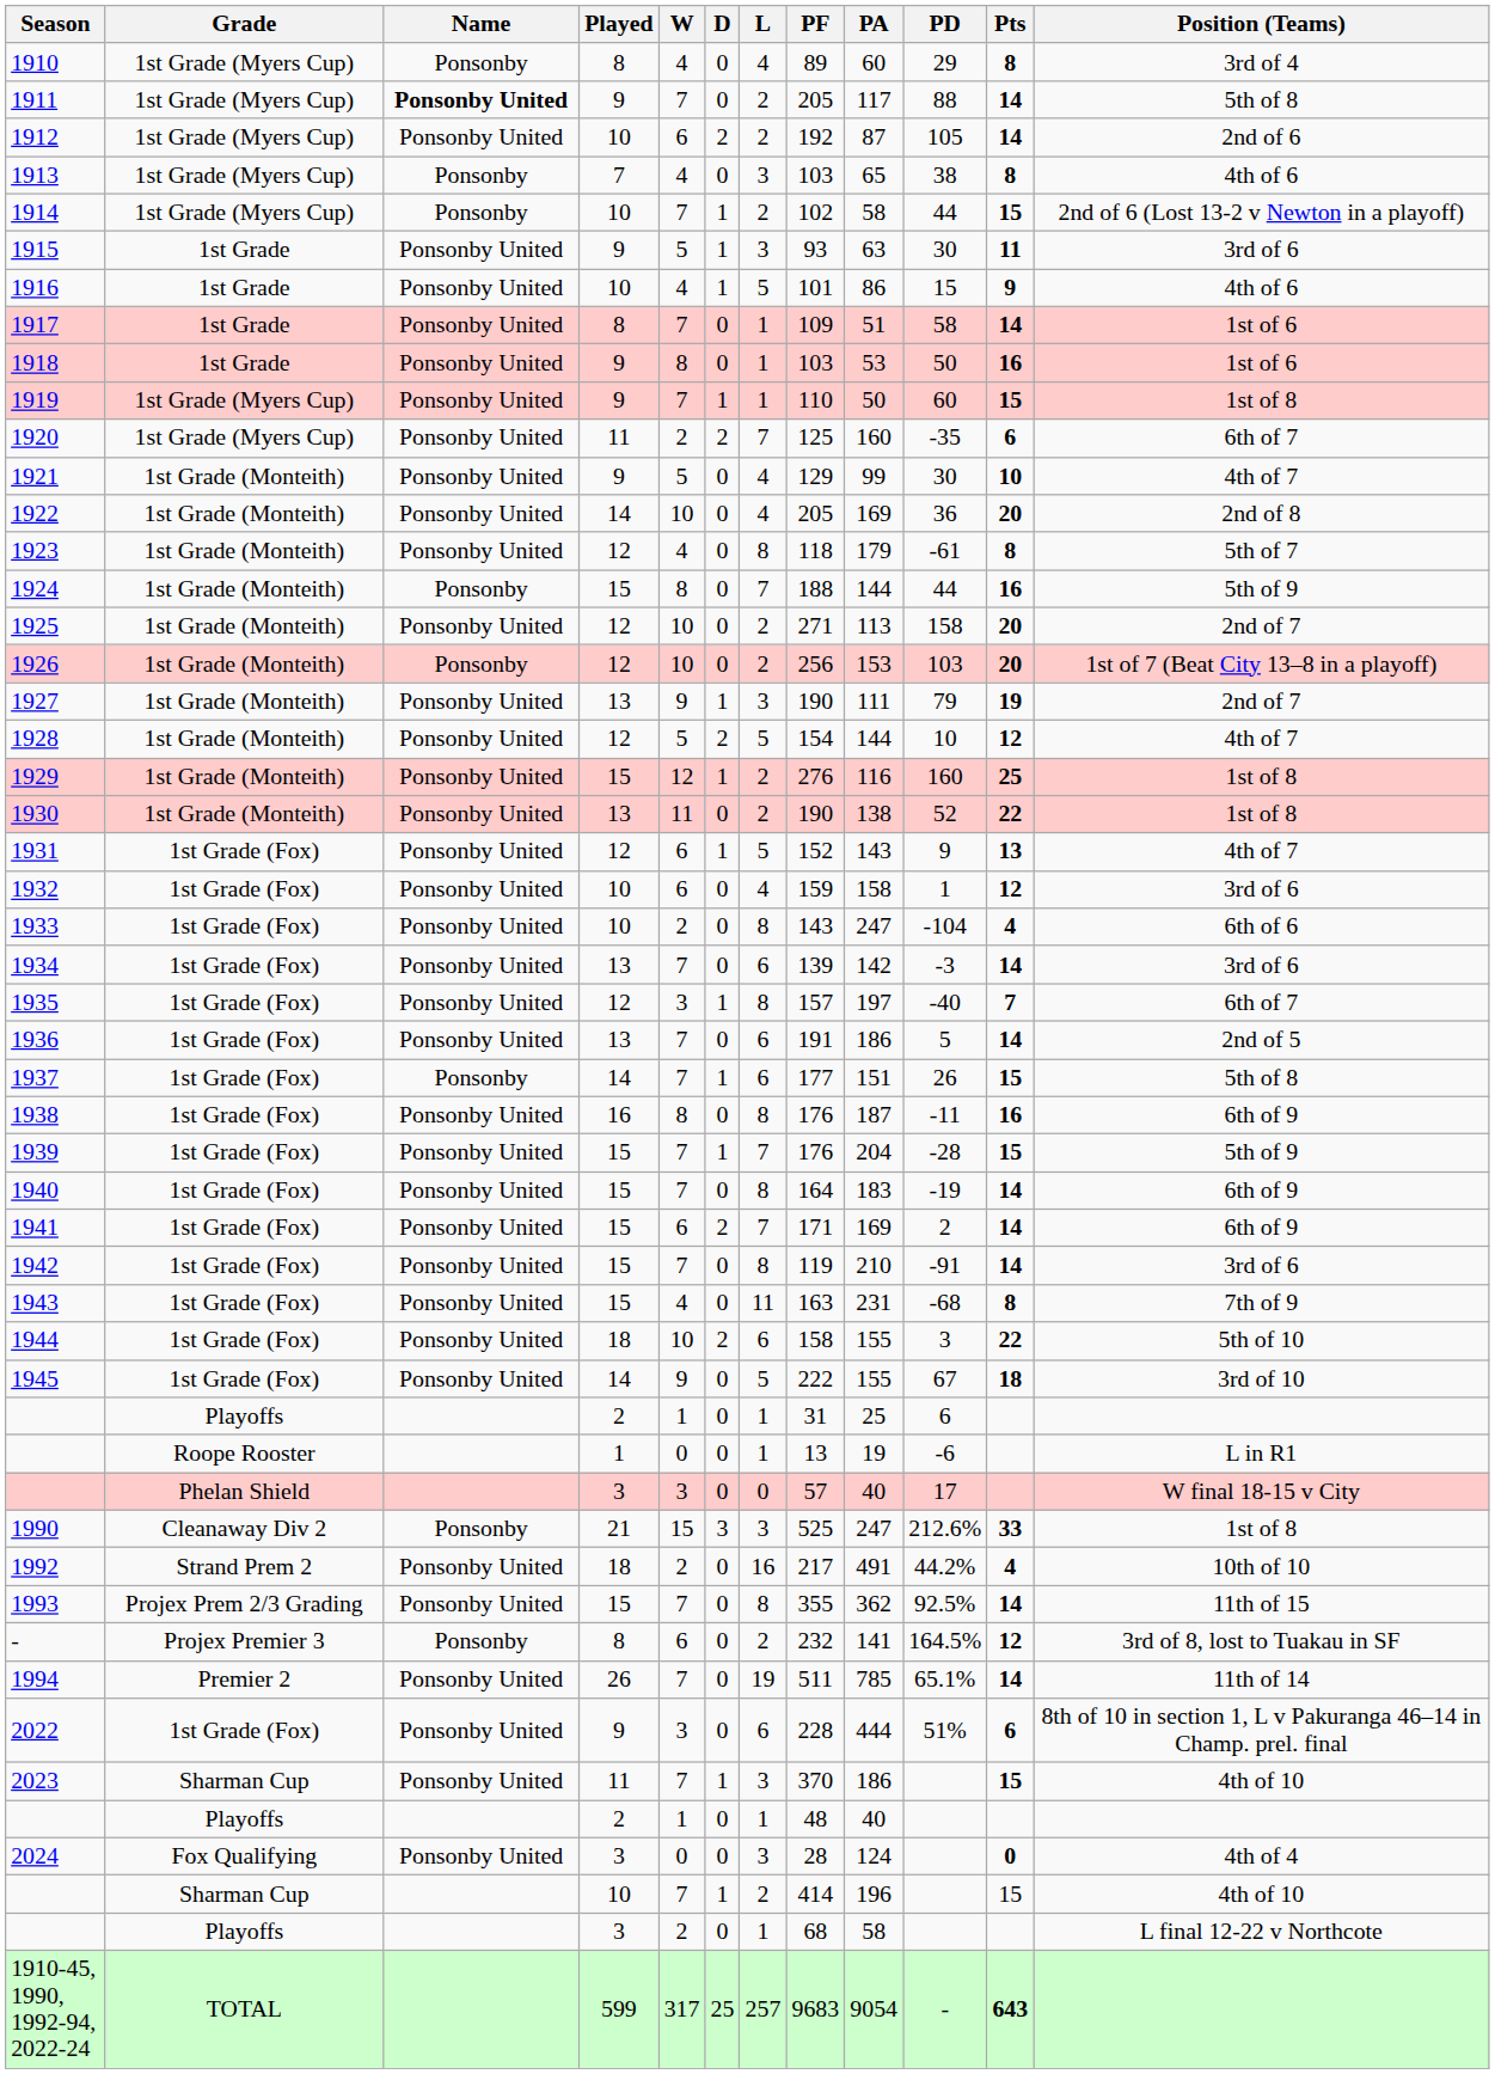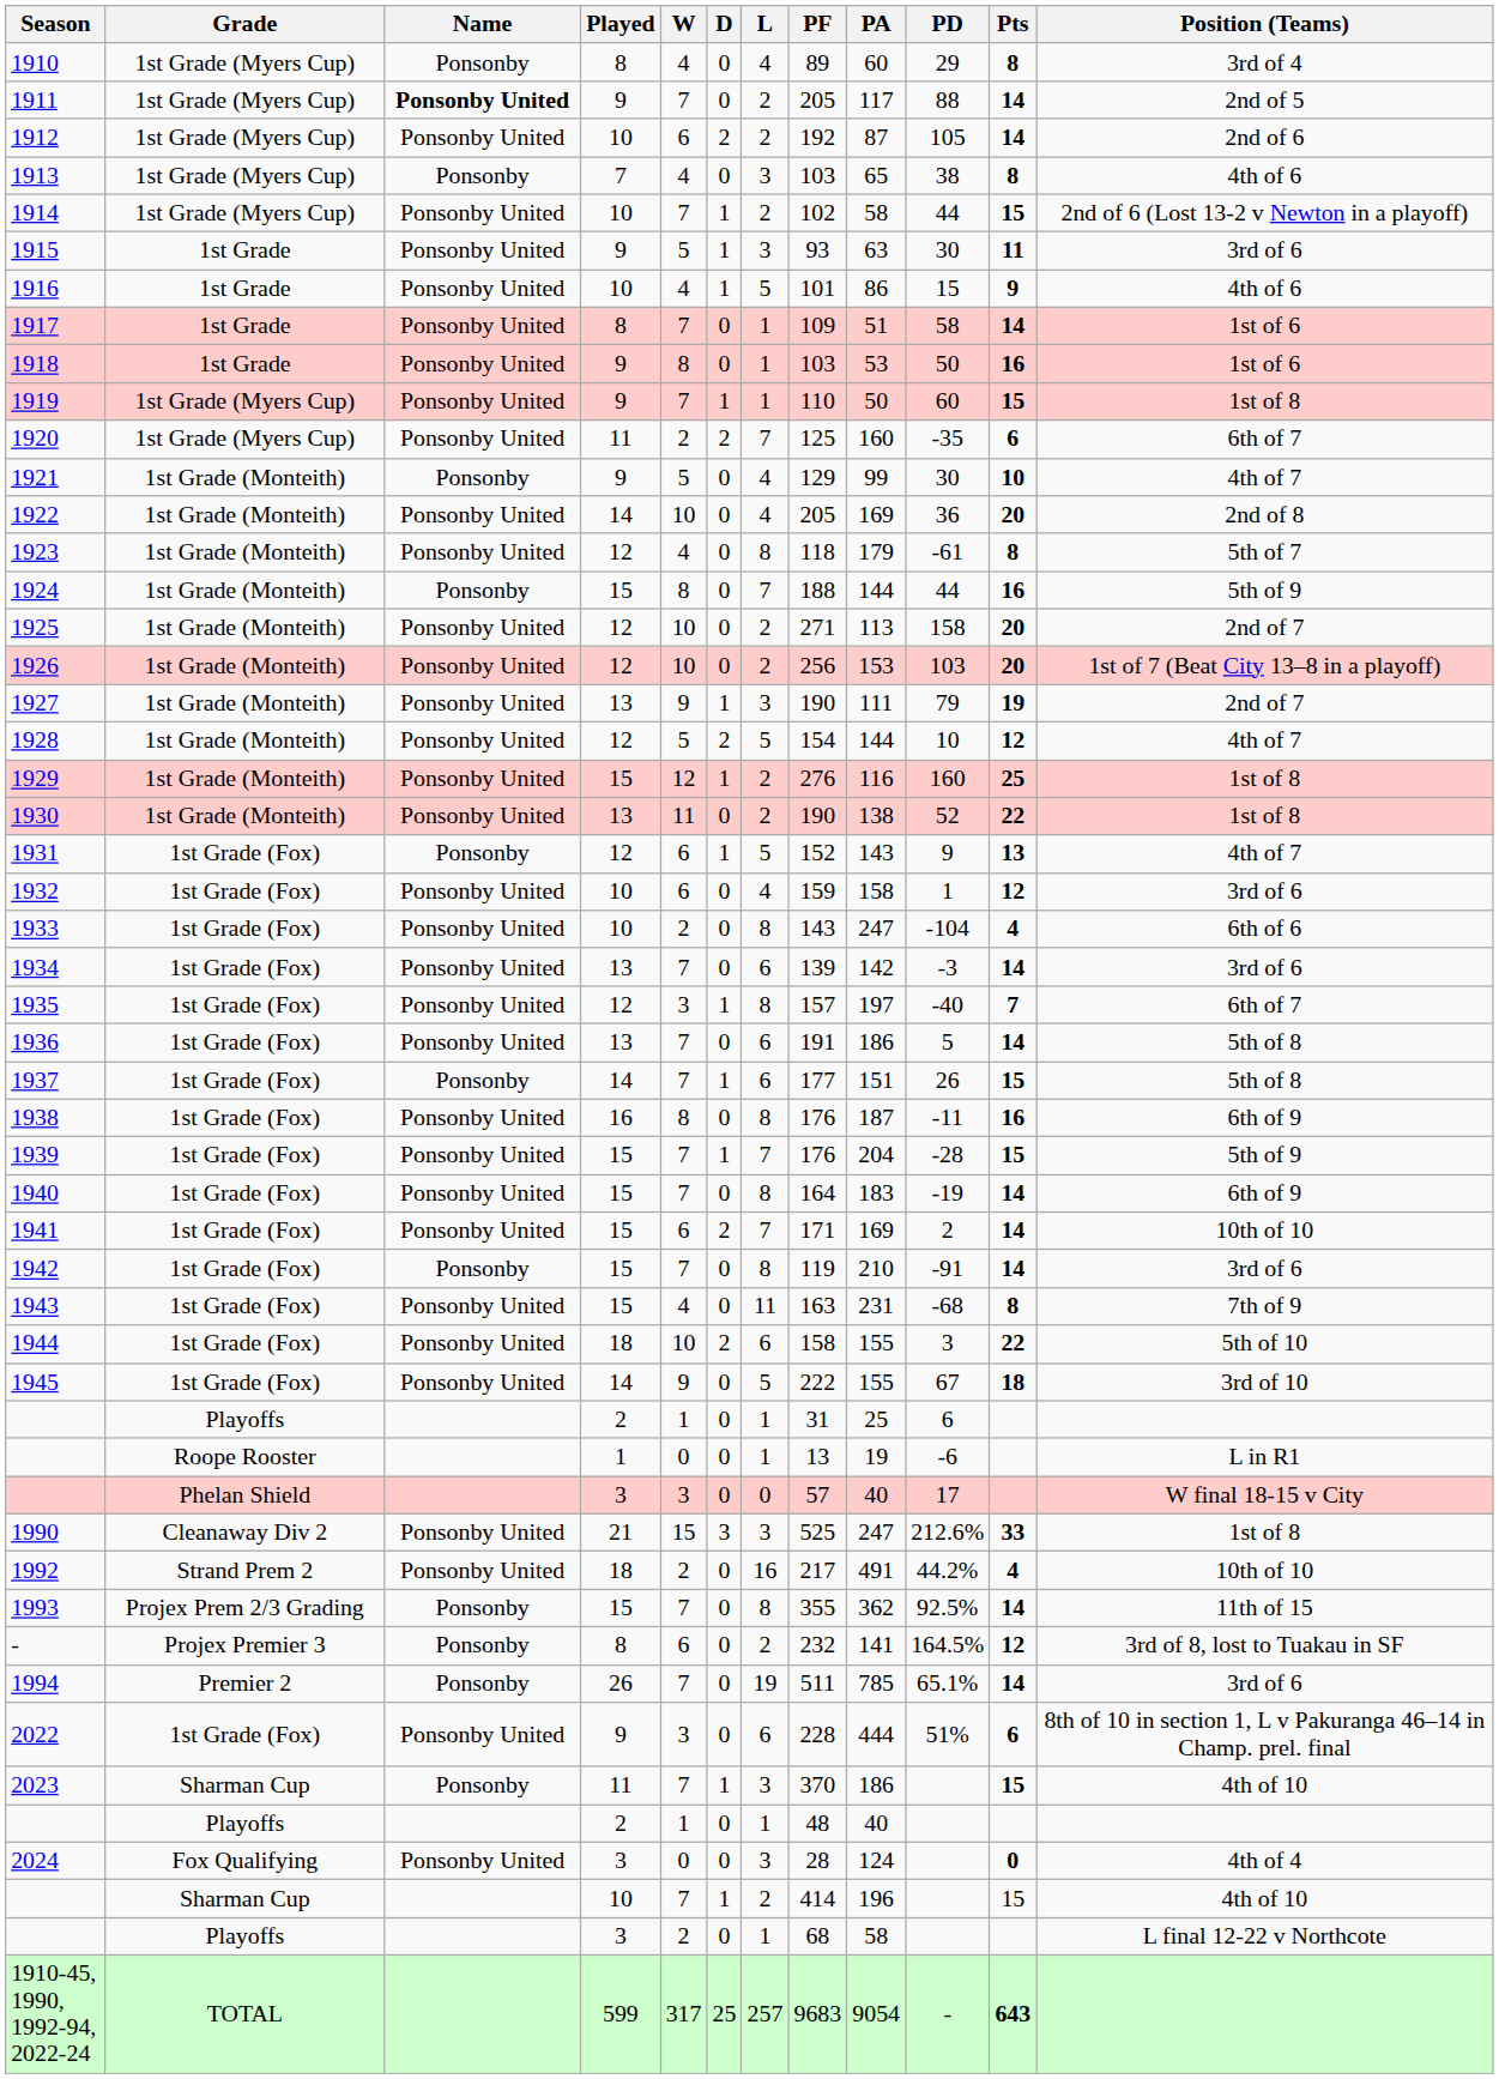1911 | Position (Teams): 5th of 8 -> 2nd of 5
1914 | Name: Ponsonby -> Ponsonby United
1921 | Name: Ponsonby United -> Ponsonby
1926 | Name: Ponsonby -> Ponsonby United
1931 | Name: Ponsonby United -> Ponsonby
1936 | Position (Teams): 2nd of 5 -> 5th of 8
1941 | Position (Teams): 6th of 9 -> 10th of 10
1942 | Name: Ponsonby United -> Ponsonby
1990 | Name: Ponsonby -> Ponsonby United
1993 | Name: Ponsonby United -> Ponsonby
1994 | Name: Ponsonby United -> Ponsonby
1994 | Position (Teams): 11th of 14 -> 3rd of 6
2023 | Name: Ponsonby United -> Ponsonby
